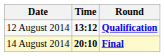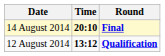rows swapped: 12 August 2014 <-> 14 August 2014
